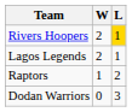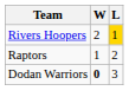- row: Lagos Legends | 2 | 1
Dodan Warriors | W: normal -> bold
